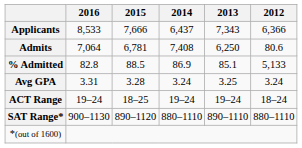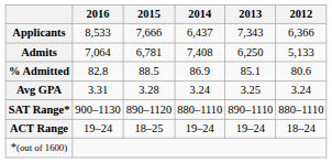Admits | 2012: 80.6 -> 5,133
% Admitted | 2012: 5,133 -> 80.6
rows swapped: SAT Range* <-> ACT Range
